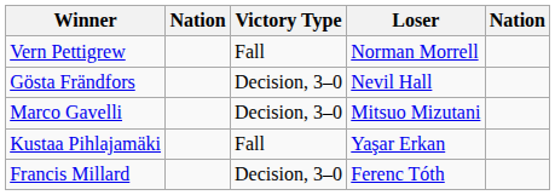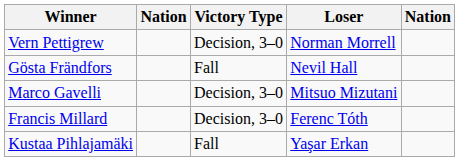Vern Pettigrew | Victory Type: Fall -> Decision, 3–0
Gösta Frändfors | Victory Type: Decision, 3–0 -> Fall
rows swapped: Francis Millard <-> Kustaa Pihlajamäki
